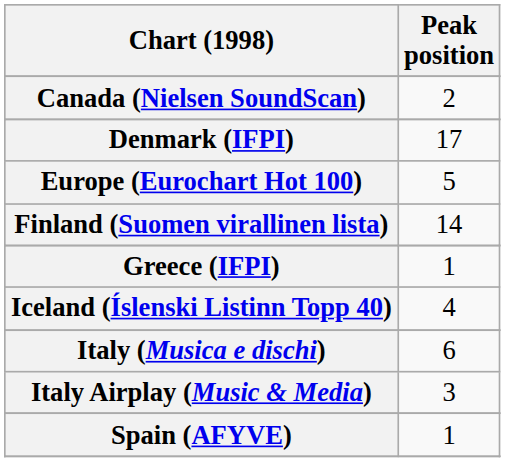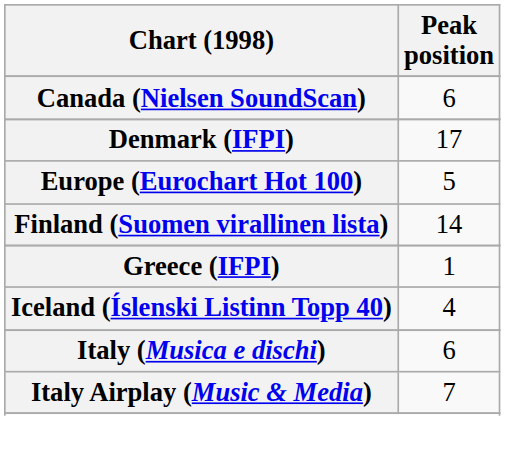Canada (Nielsen SoundScan) | Peak position: 2 -> 6
Italy Airplay (Music & Media) | Peak position: 3 -> 7
- row: Spain (AFYVE) | 1
